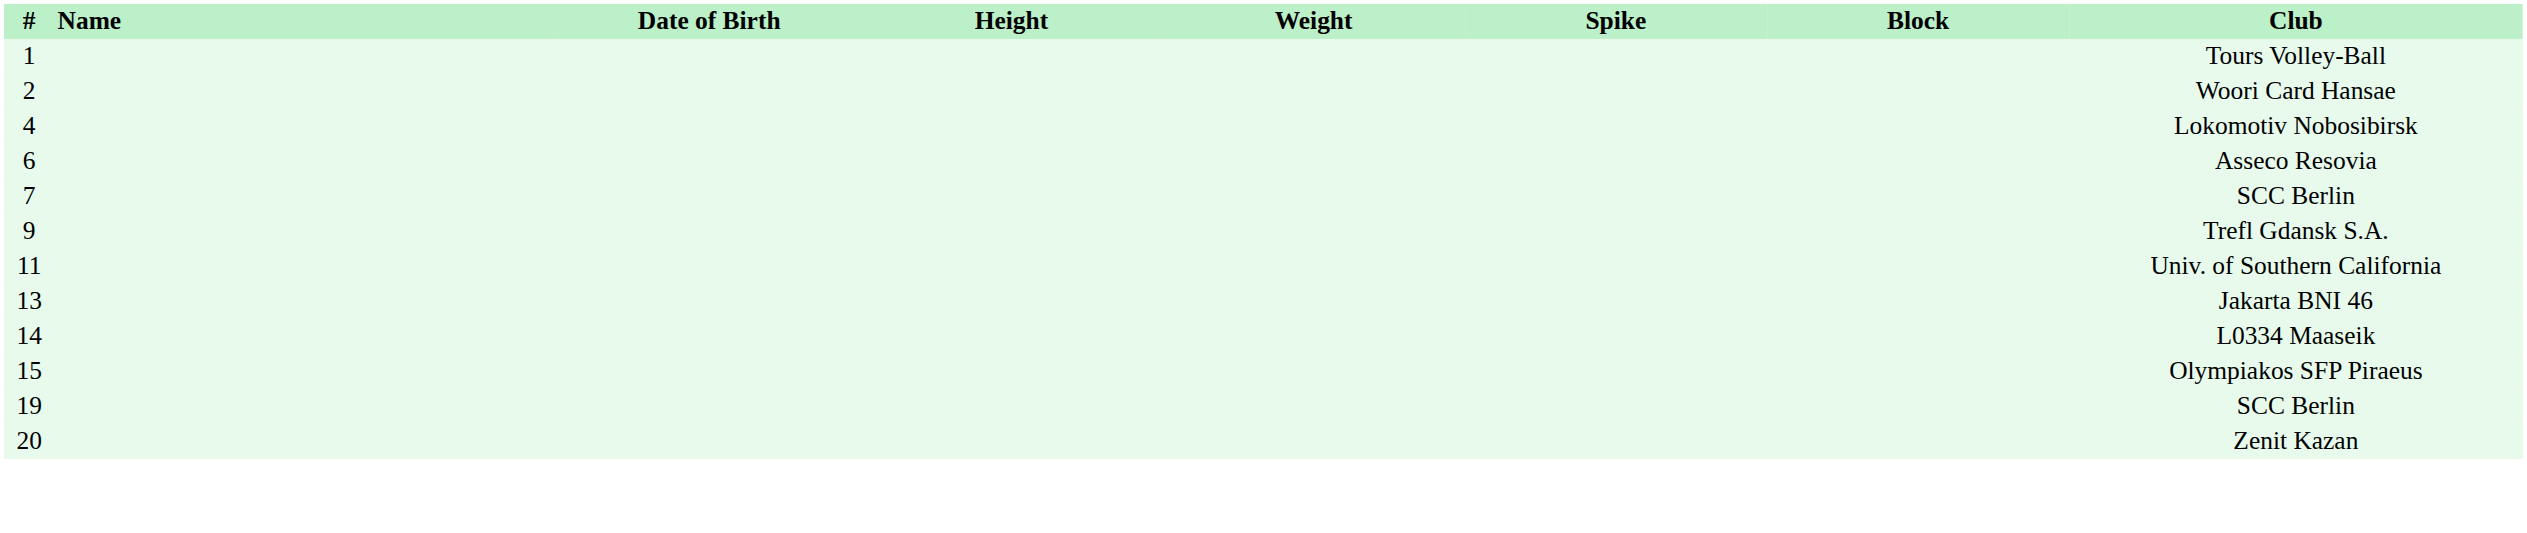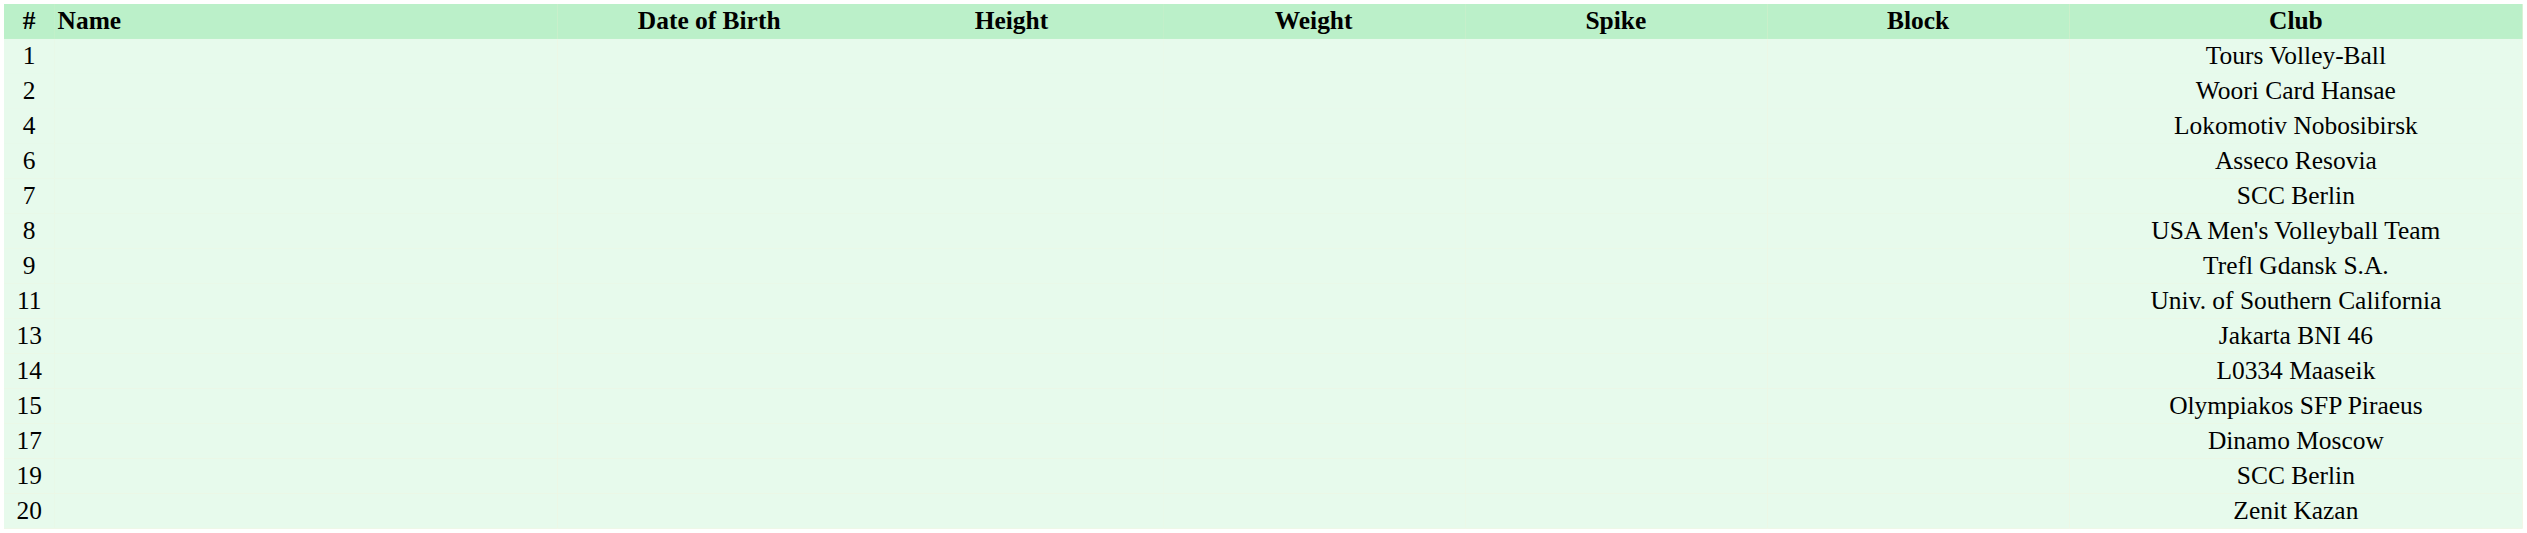+ row: 8 | USA Men's Volleyball Team
+ row: 17 | Dinamo Moscow
